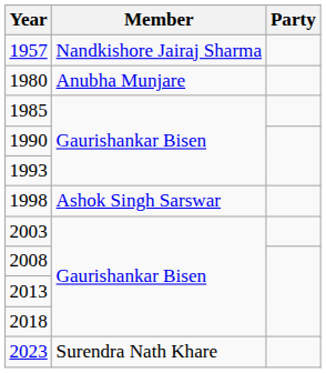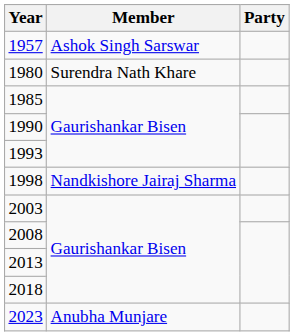1957 | Member: Nandkishore Jairaj Sharma -> Ashok Singh Sarswar
1980 | Member: Anubha Munjare -> Surendra Nath Khare
1998 | Member: Ashok Singh Sarswar -> Nandkishore Jairaj Sharma
2023 | Member: Surendra Nath Khare -> Anubha Munjare
